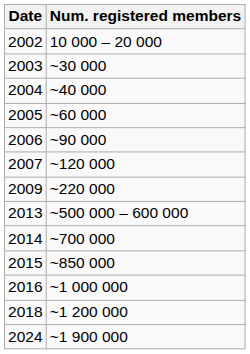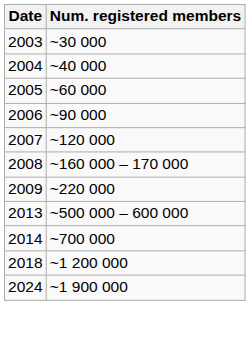- row: 2002 | 10 000 – 20 000
+ row: 2008 | ~160 000 – 170 000
- row: 2015 | ~850 000
- row: 2016 | ~1 000 000
